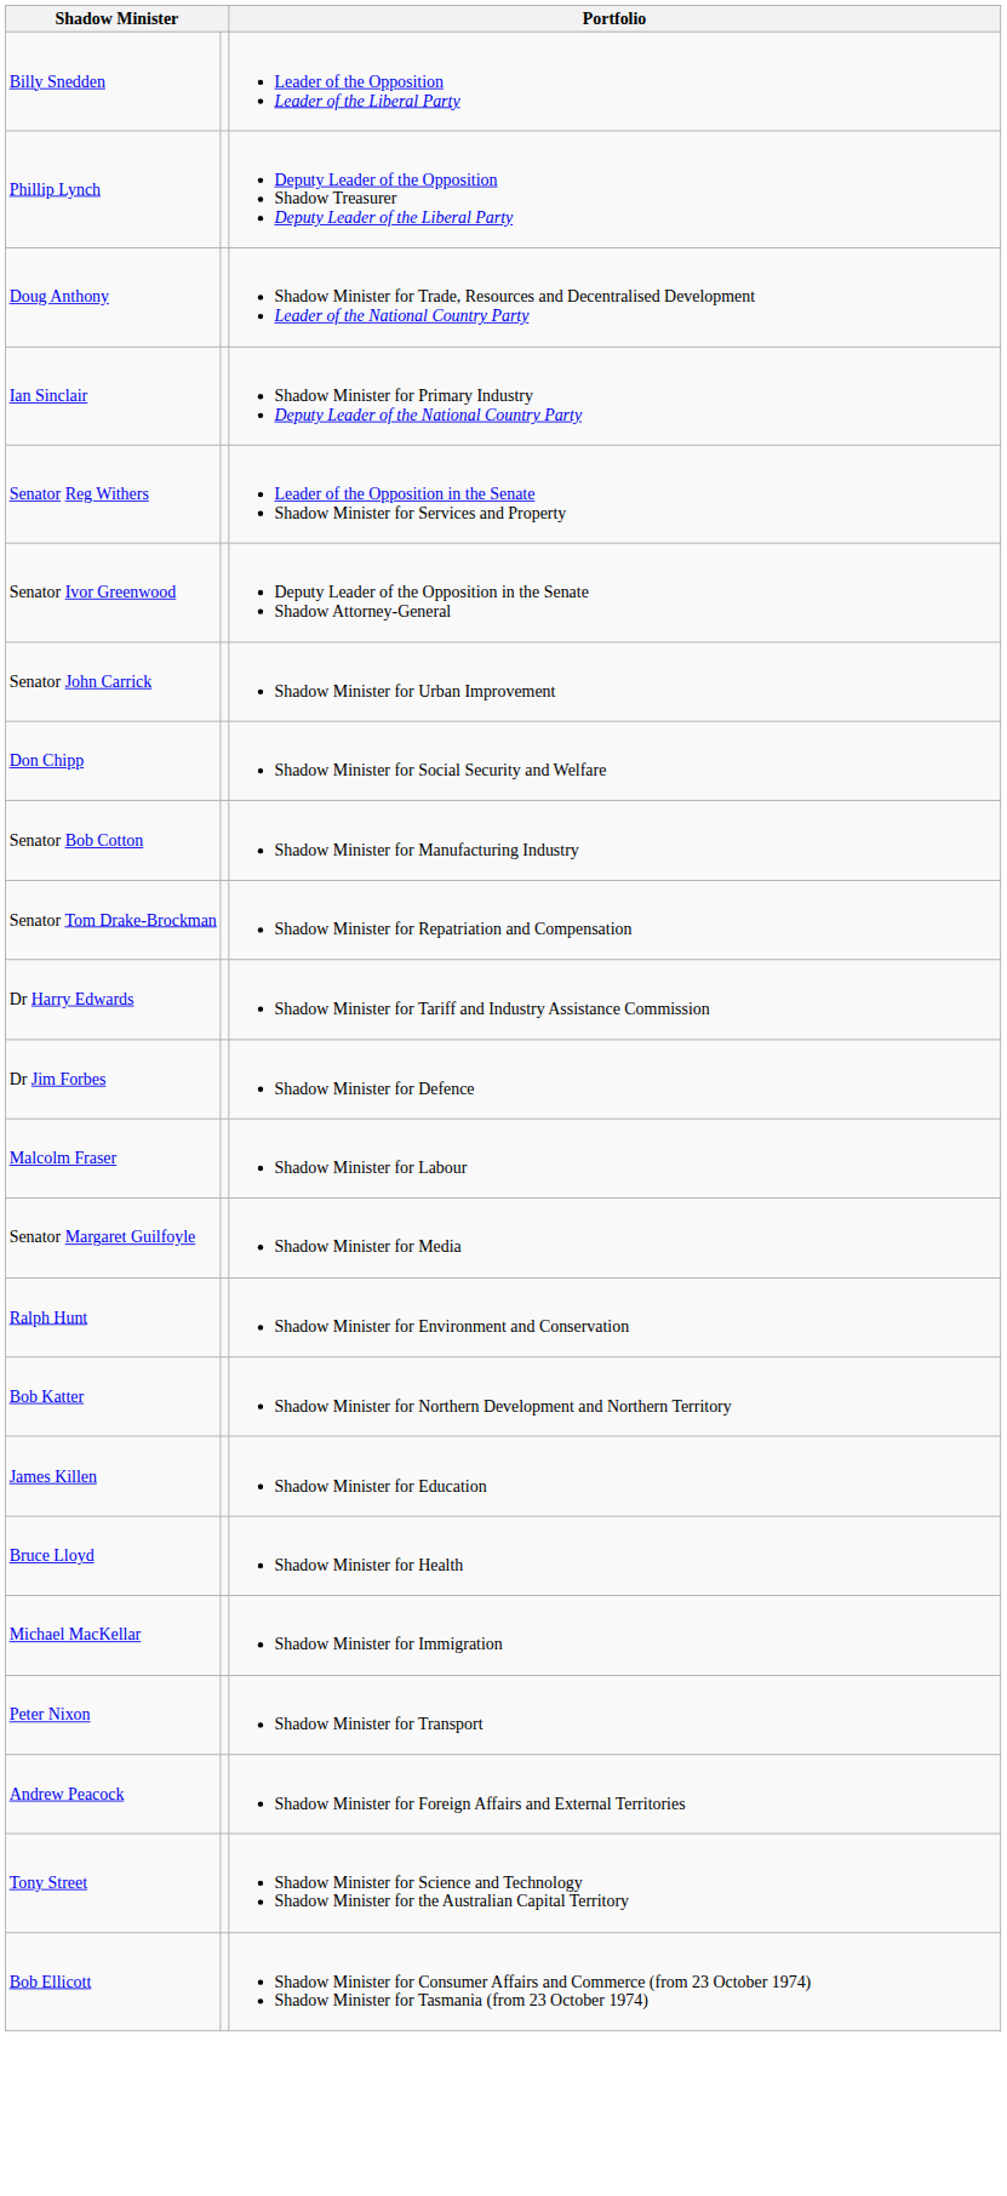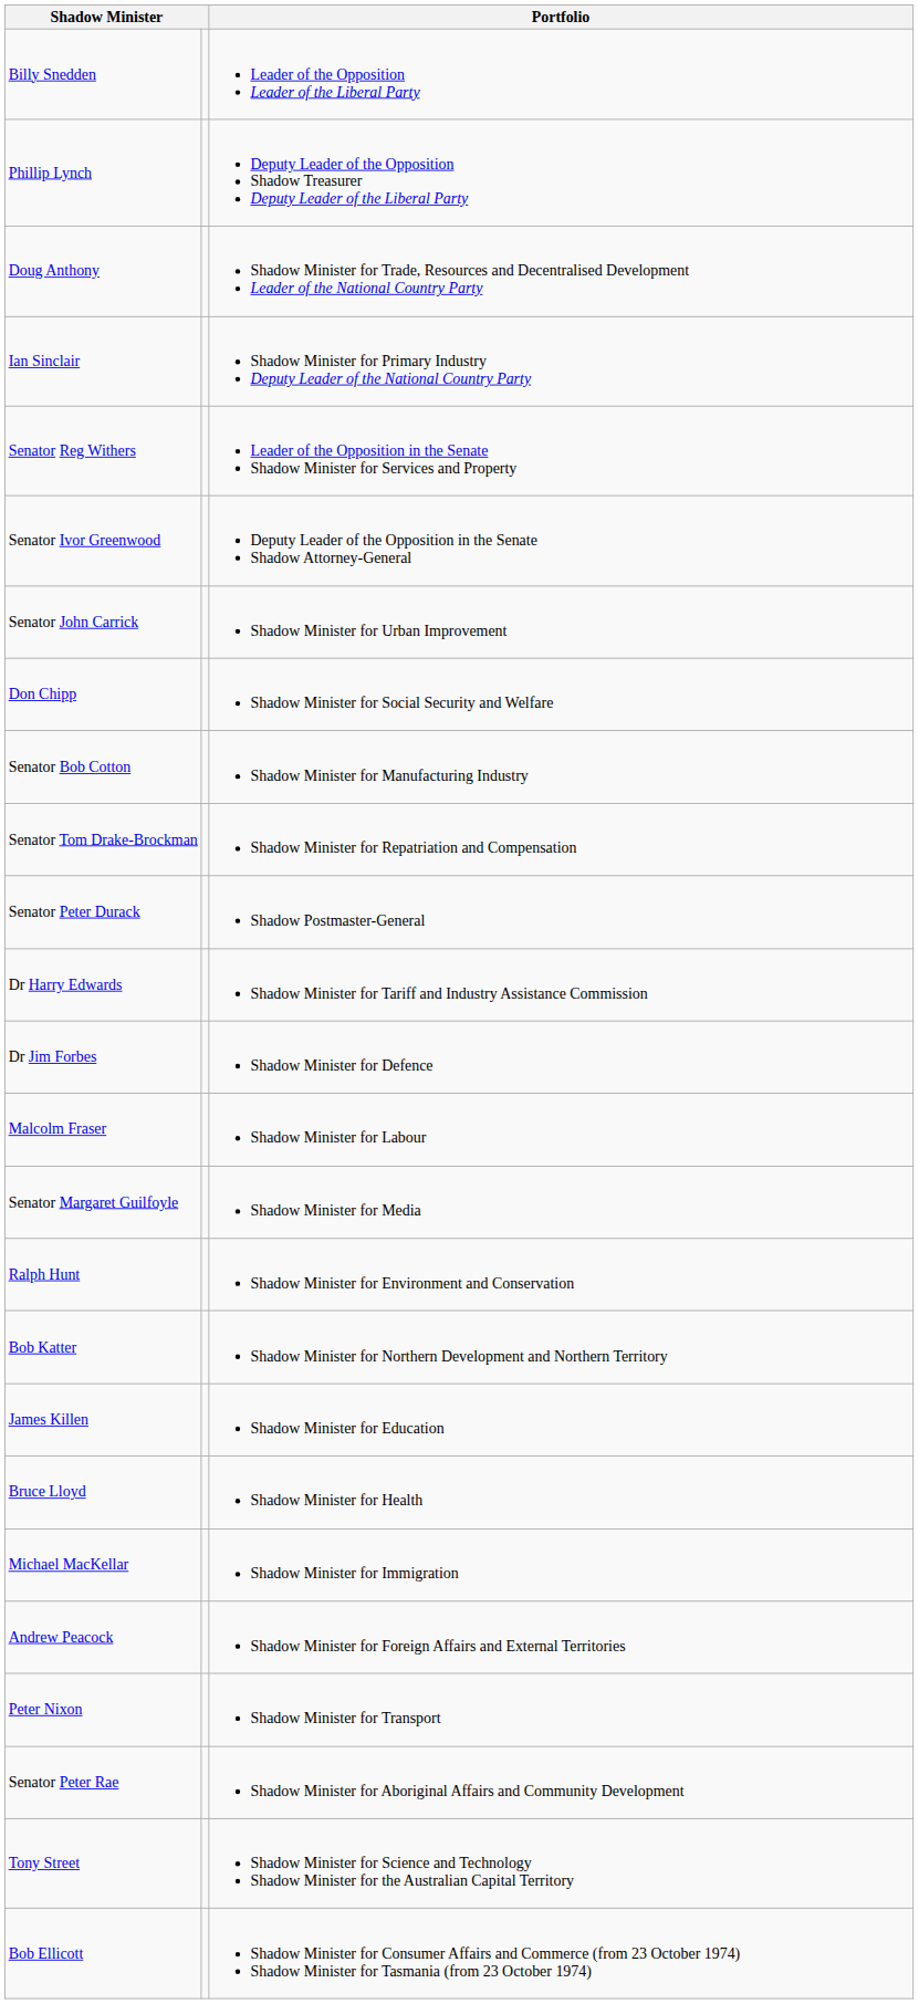+ row: Senator Peter Durack | Shadow Postmaster-General
rows swapped: Peter Nixon <-> Andrew Peacock
+ row: Senator Peter Rae | Shadow Minister for Aboriginal Affairs and Community Development
